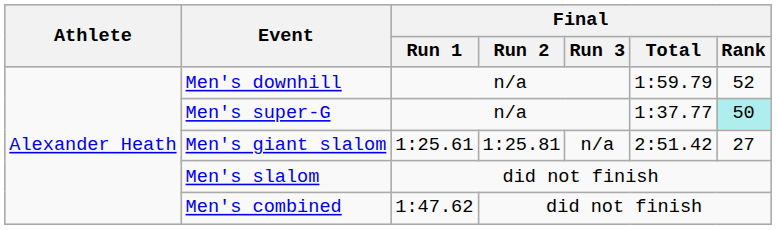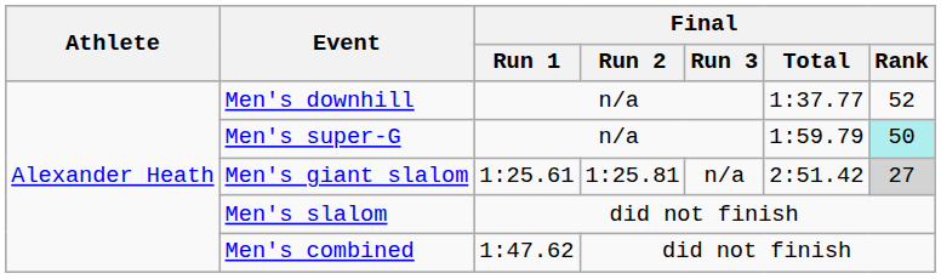Men's downhill | Final / Total: 1:59.79 -> 1:37.77
Men's super-G | Final / Total: 1:37.77 -> 1:59.79
Men's giant slalom | Final / Rank: no background -> lightgrey background
